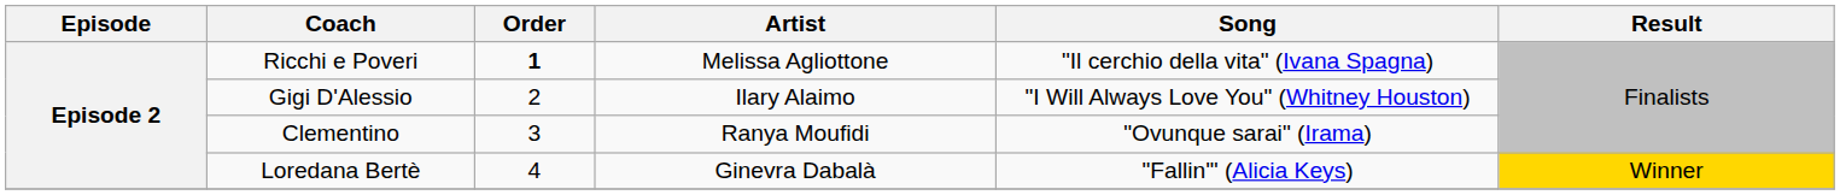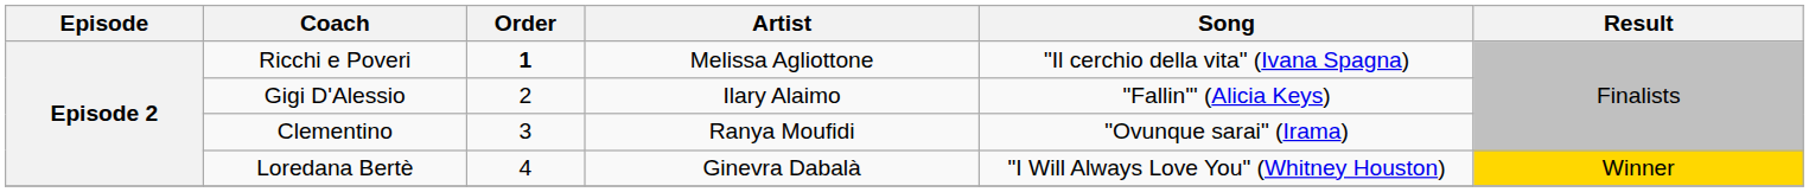Gigi D'Alessio | Song: "I Will Always Love You" (Whitney Houston) -> "Fallin'" (Alicia Keys)
Loredana Bertè | Song: "Fallin'" (Alicia Keys) -> "I Will Always Love You" (Whitney Houston)
